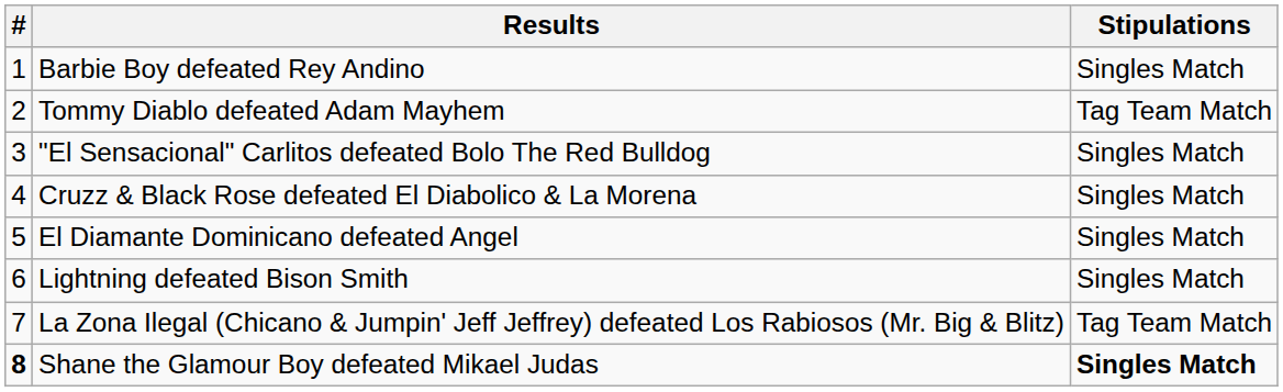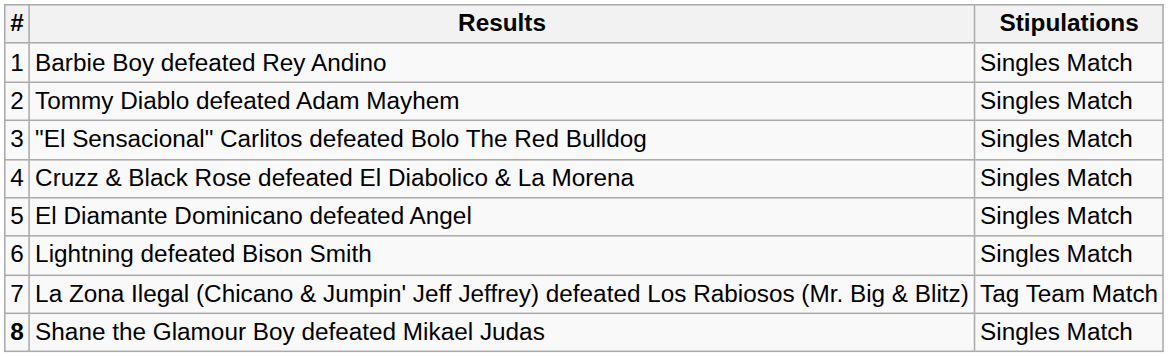Tommy Diablo defeated Adam Mayhem | Stipulations: Tag Team Match -> Singles Match
Shane the Glamour Boy defeated Mikael Judas | Stipulations: bold -> normal
